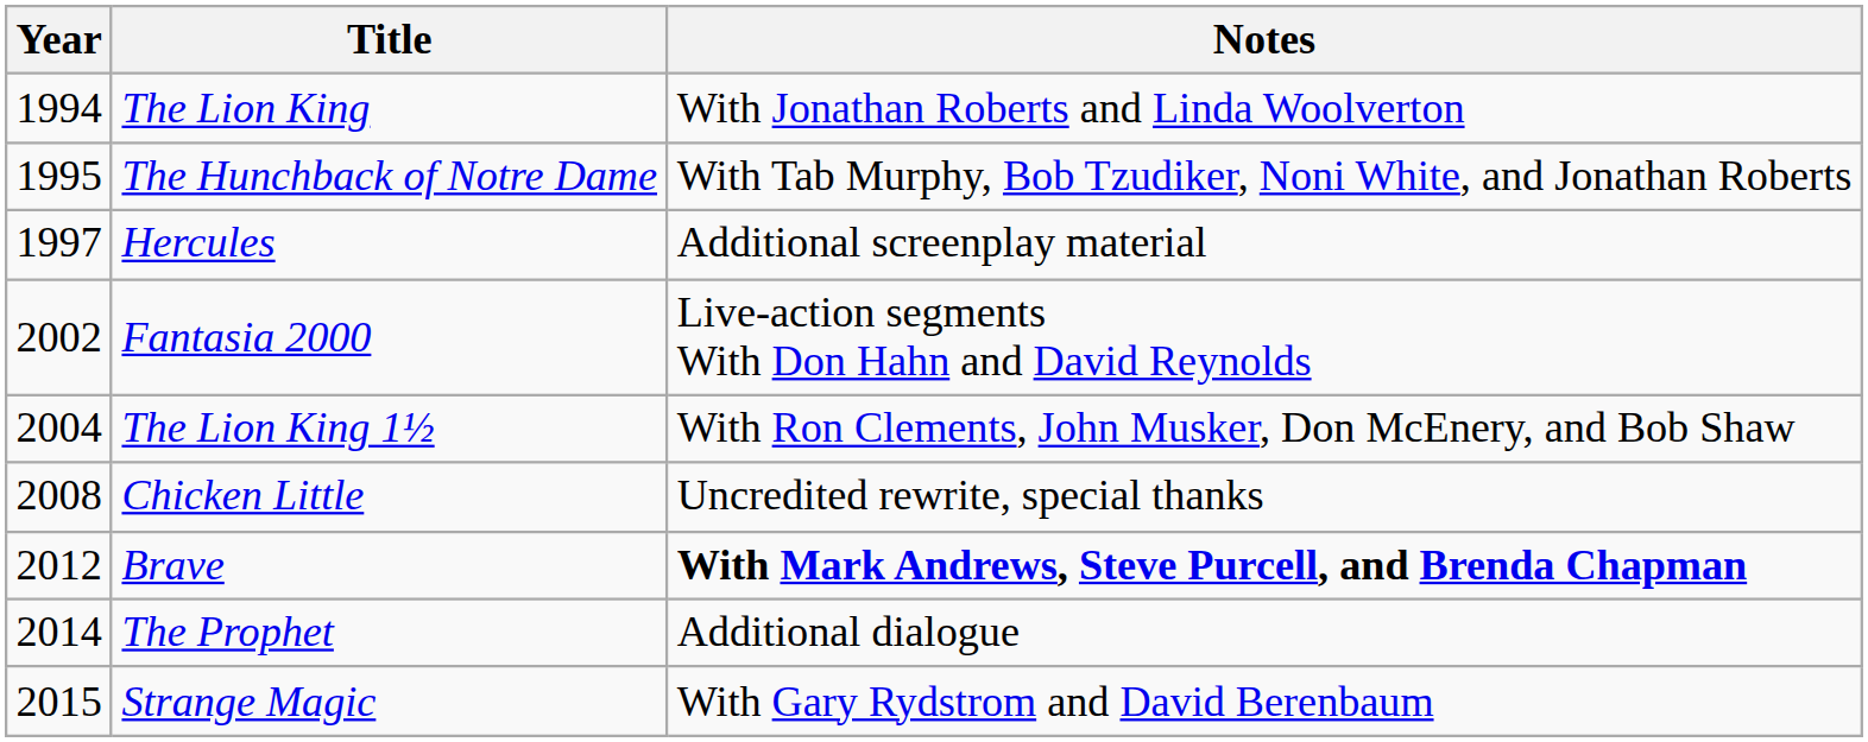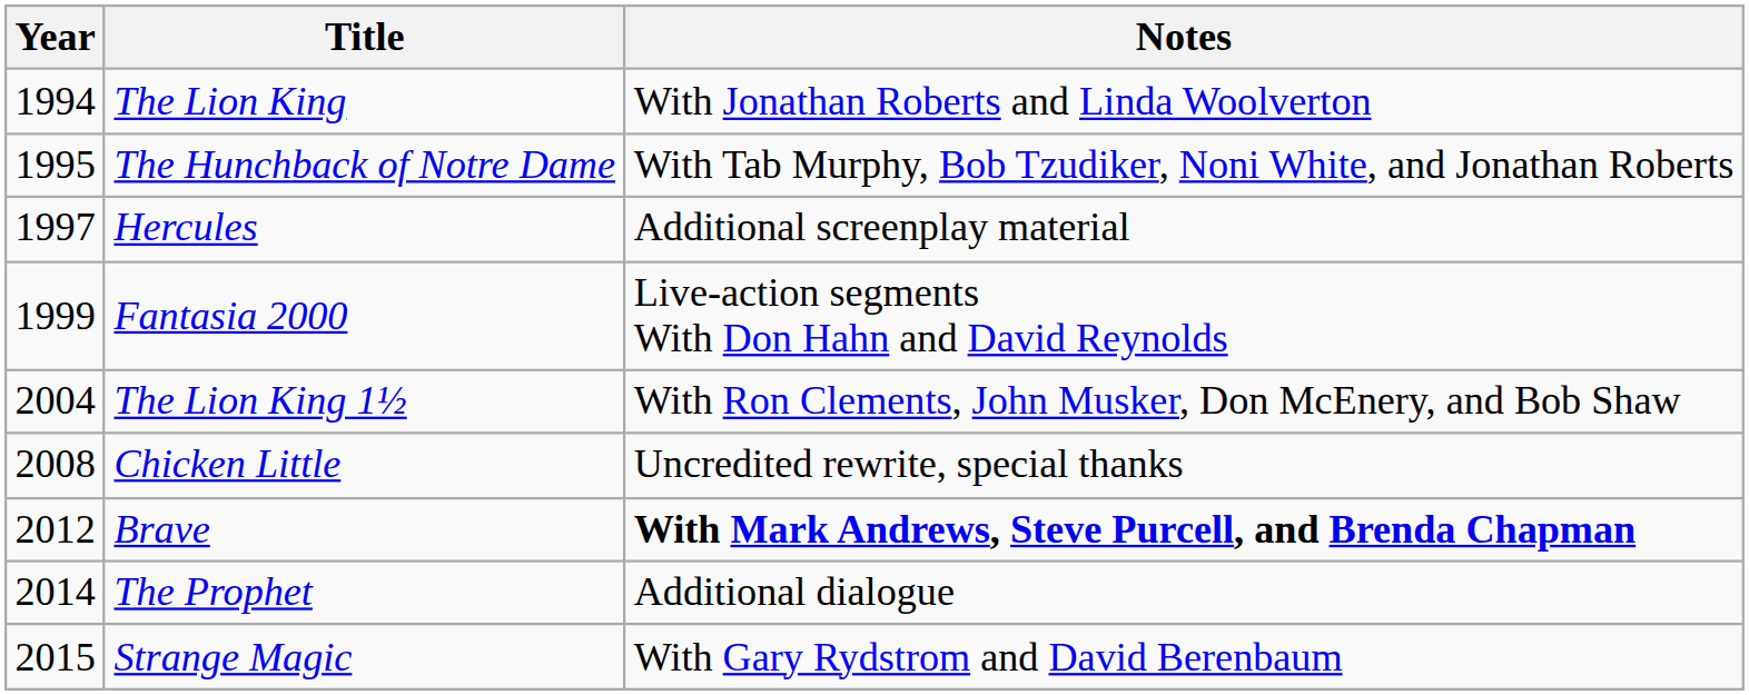Fantasia 2000 | Year: 2002 -> 1999
